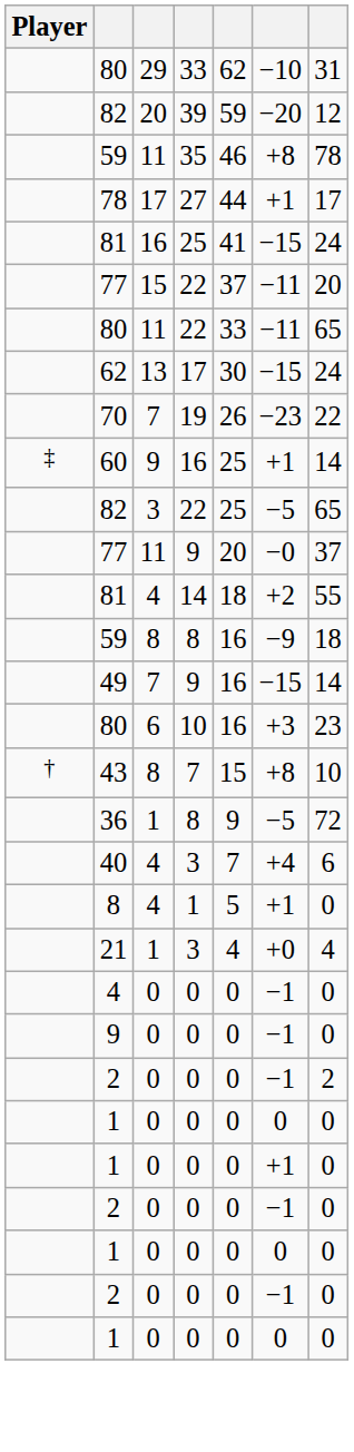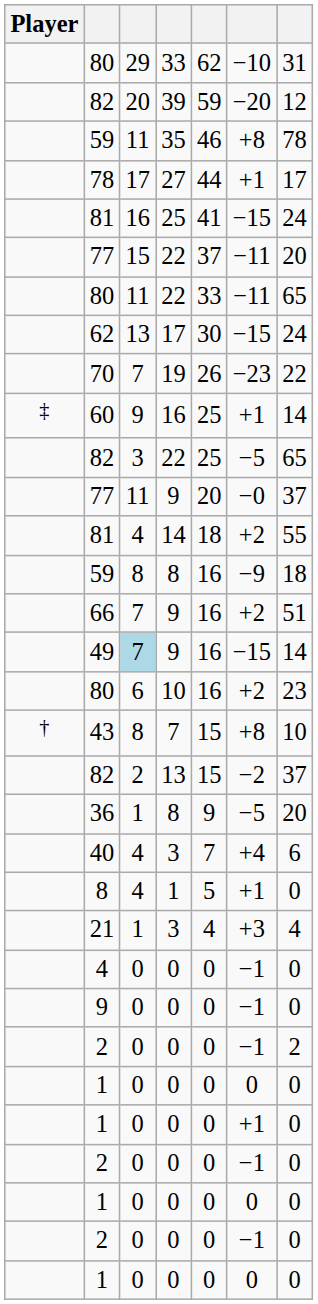+ row: 66 | 7 | 9 | 16 | +2 | 51
49 | column 3: no background -> lightblue background
80 / 10 | column 6: +3 -> +2
+ row: 82 | 2 | 13 | 15 | −2 | 37
36 | column 7: 72 -> 20
21 | column 6: +0 -> +3
